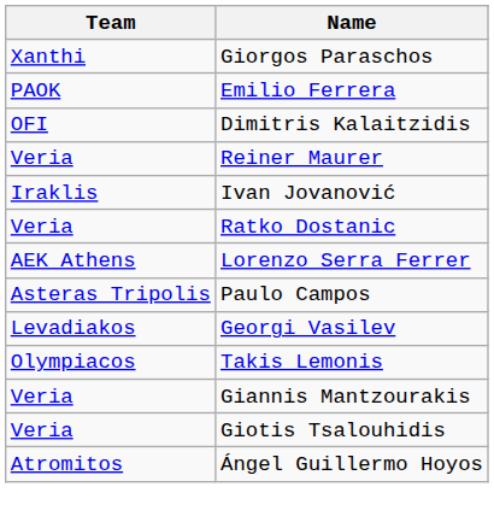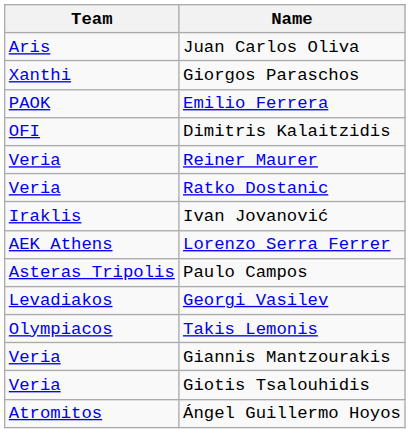+ row: Aris | Juan Carlos Oliva
rows swapped: Ratko Dostanic <-> Ivan Jovanović
